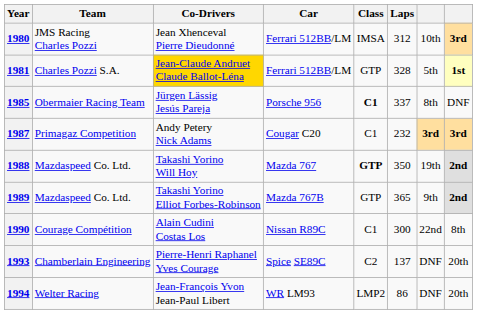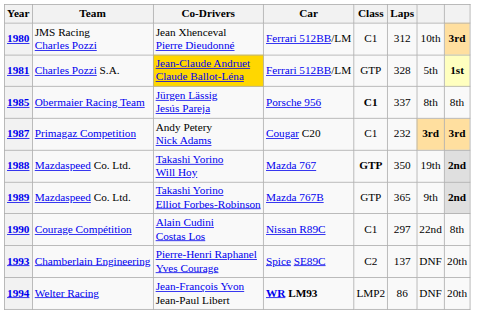1980 | Class: IMSA -> C1
1985 | column 8: DNF -> 8th
1990 | Laps: 300 -> 297
1994 | Car: normal -> bold
